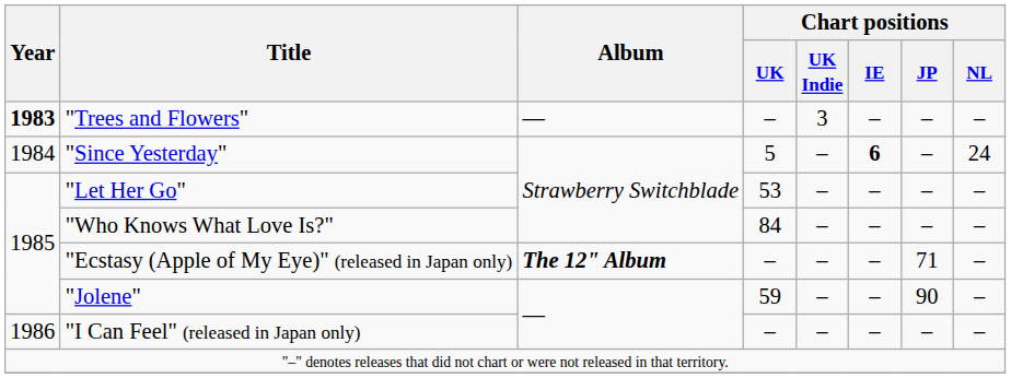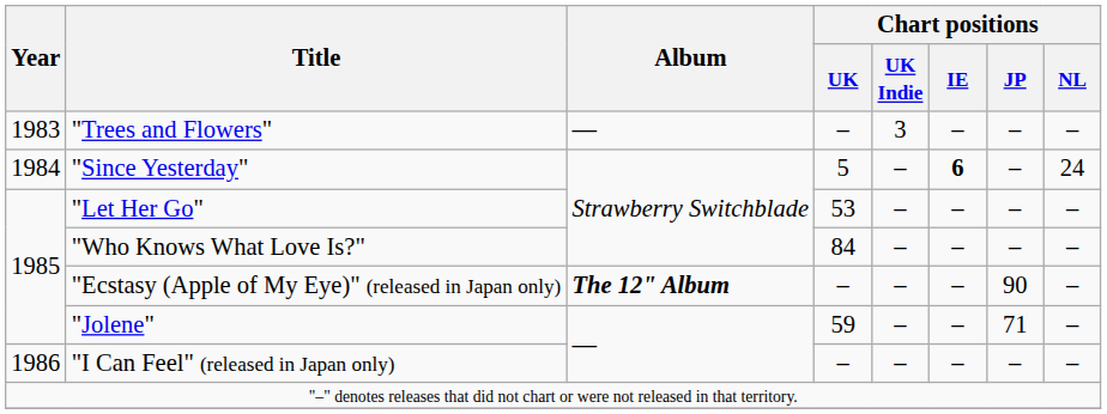"Trees and Flowers" | Year: bold -> normal
"Ecstasy (Apple of My Eye)" (released in Japan only) | Chart positions / JP: 71 -> 90
"Jolene" | Chart positions / JP: 90 -> 71
